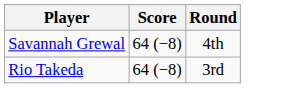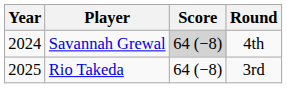+ column: Year | 2024 | 2025
Savannah Grewal | Score: no background -> lightgrey background
